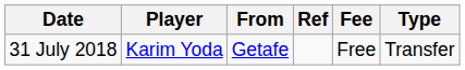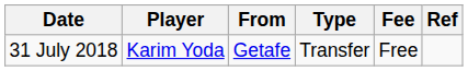columns swapped: Type <-> Ref
